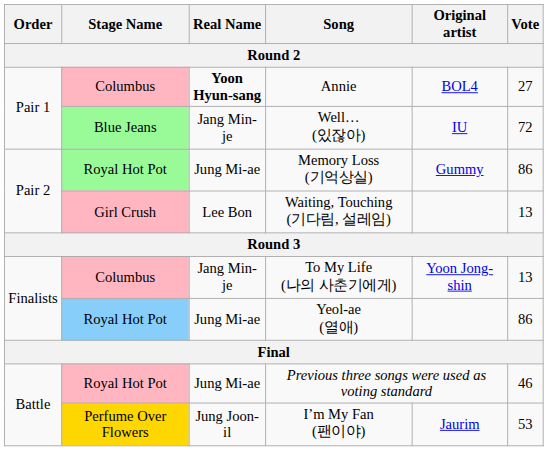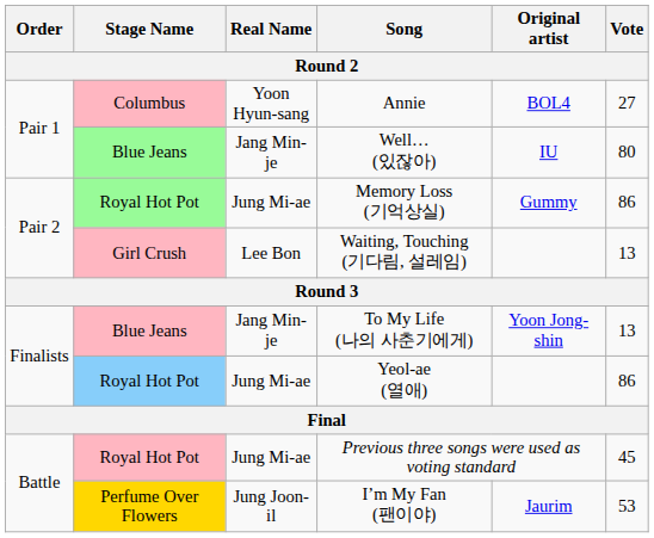Annie | Real Name: bold -> normal
Well… (있잖아) | Vote: 72 -> 80
To My Life (나의 사춘기에게) | Stage Name: Columbus -> Blue Jeans
Previous three songs were used as voting standard | Vote: 46 -> 45
